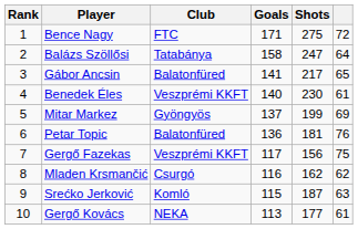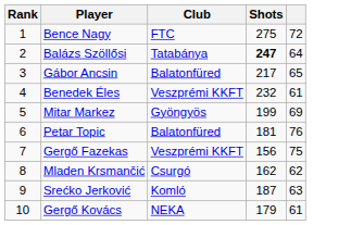- column: Goals | 171 | 158 | 141 | 140 | 137 | 136 | 117 | 116 | 115 | 113
Balázs Szöllősi | Shots: normal -> bold
Benedek Éles | Shots: 230 -> 232
Gergő Kovács | Shots: 177 -> 179
